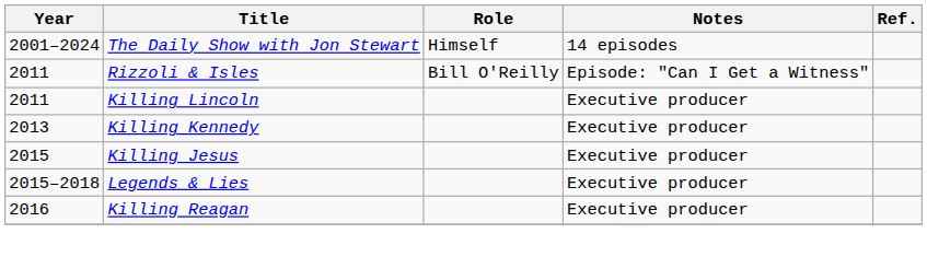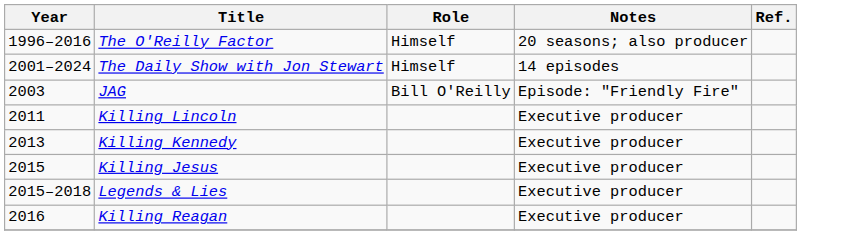+ row: 1996–2016 | The O'Reilly Factor | Himself | 20 seasons; also producer
+ row: 2003 | JAG | Bill O'Reilly | Episode: "Friendly Fire"
- row: 2011 | Rizzoli & Isles | Bill O'Reilly | Episode: "Can I Get a Witness"
